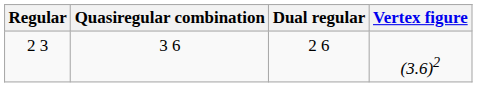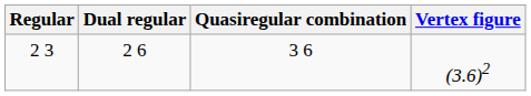columns swapped: Dual regular <-> Quasiregular combination
